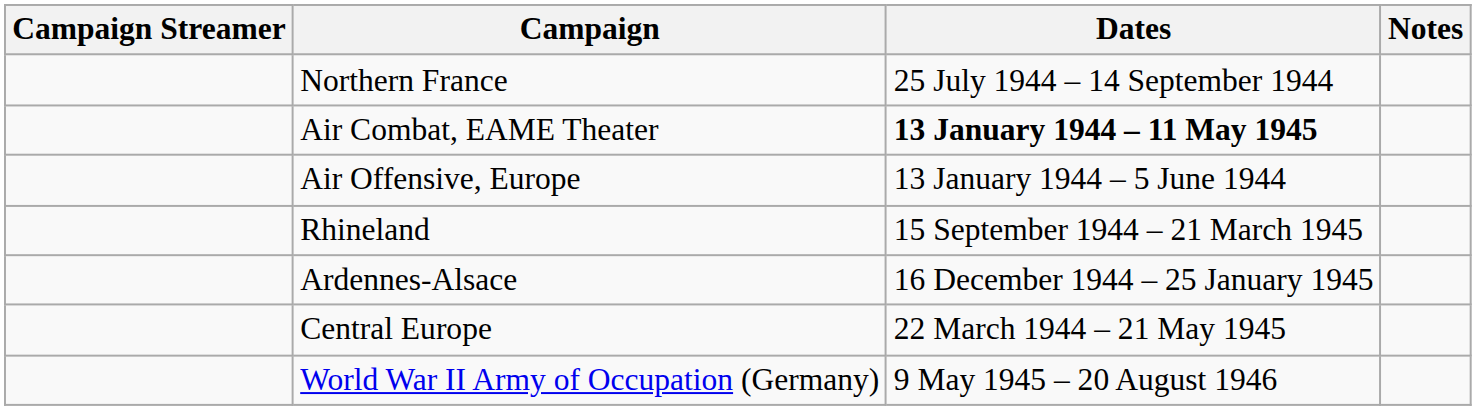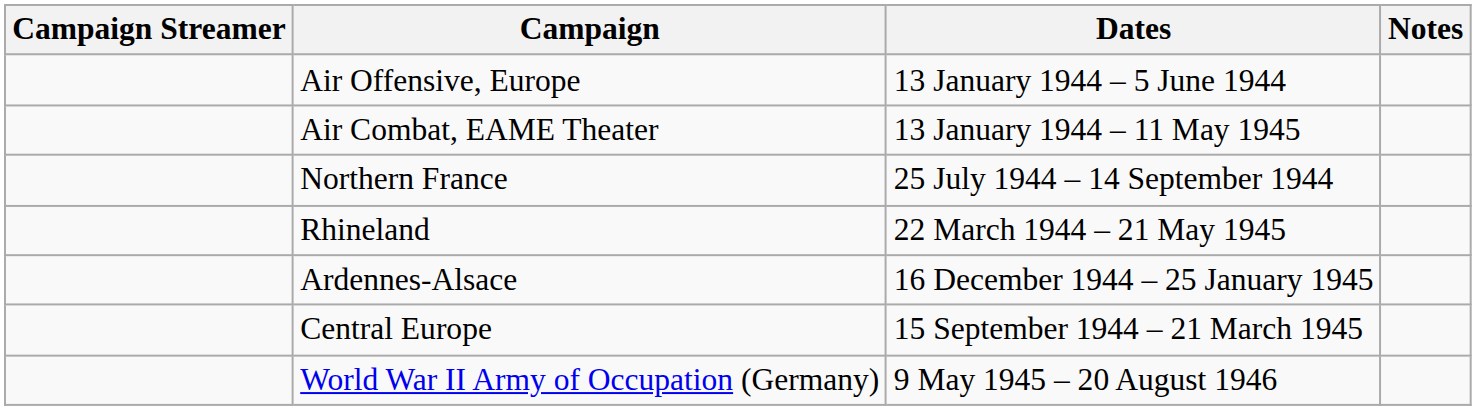rows swapped: Air Offensive, Europe <-> Northern France
Air Combat, EAME Theater | Dates: bold -> normal
Rhineland | Dates: 15 September 1944 – 21 March 1945 -> 22 March 1944 – 21 May 1945
Central Europe | Dates: 22 March 1944 – 21 May 1945 -> 15 September 1944 – 21 March 1945
